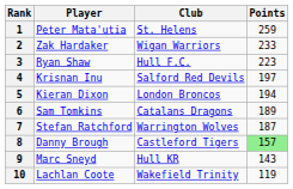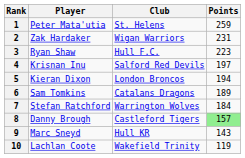2 | Points: 233 -> 231
7 | Points: 187 -> 184
